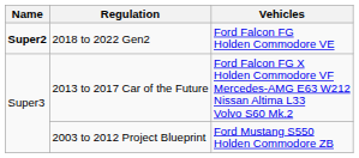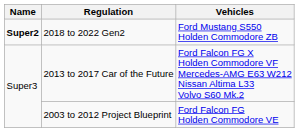2018 to 2022 Gen2 | Vehicles: Ford Falcon FG Holden Commodore VE -> Ford Mustang S550 Holden Commodore ZB
2003 to 2012 Project Blueprint | Vehicles: Ford Mustang S550 Holden Commodore ZB -> Ford Falcon FG Holden Commodore VE
